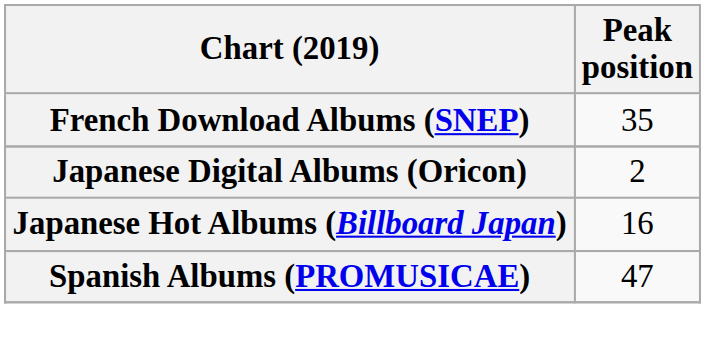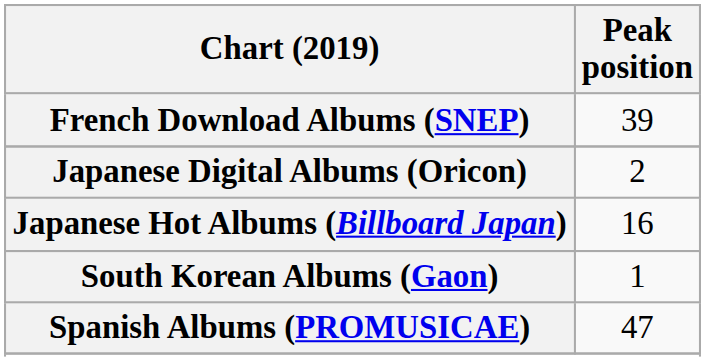French Download Albums (SNEP) | Peak position: 35 -> 39
+ row: South Korean Albums (Gaon) | 1
